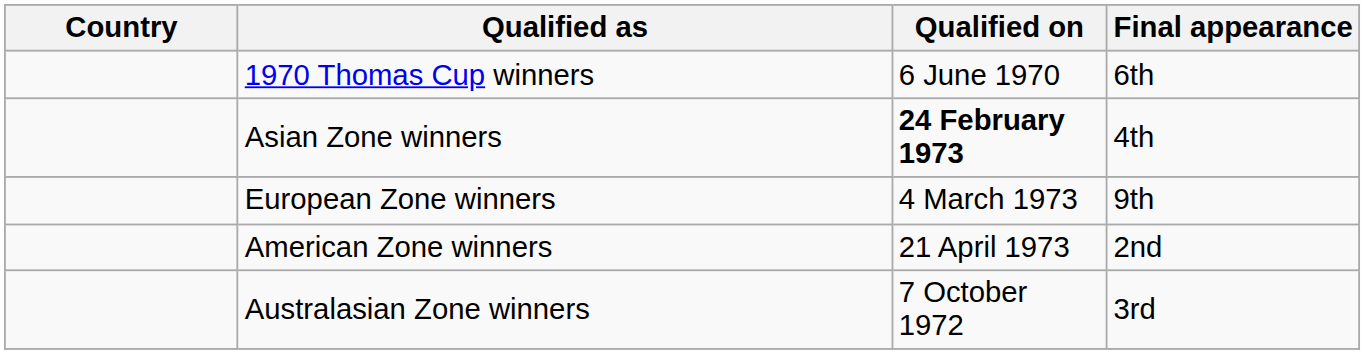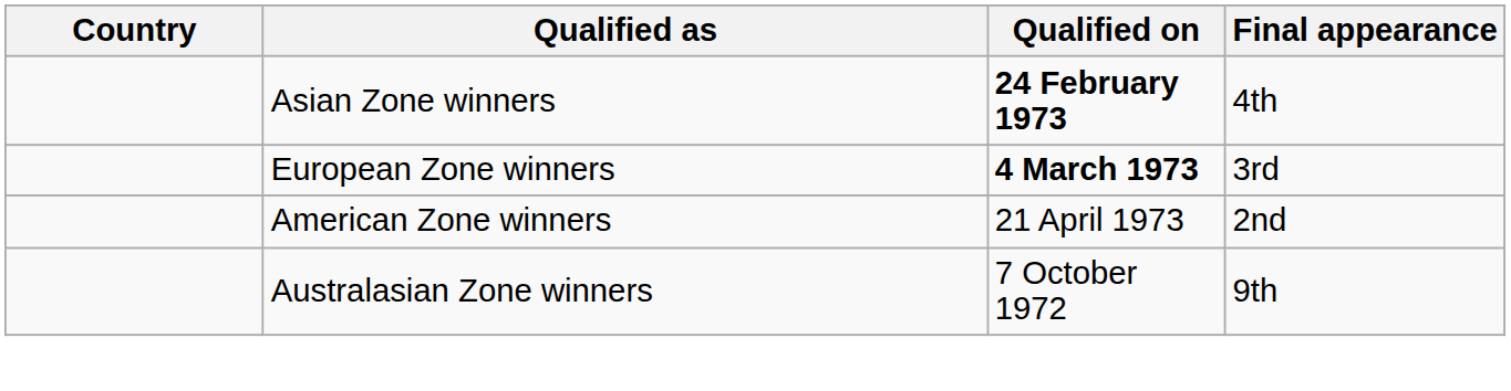- row: 1970 Thomas Cup winners | 6 June 1970 | 6th
European Zone winners | Qualified on: normal -> bold
European Zone winners | Final appearance: 9th -> 3rd
Australasian Zone winners | Final appearance: 3rd -> 9th
